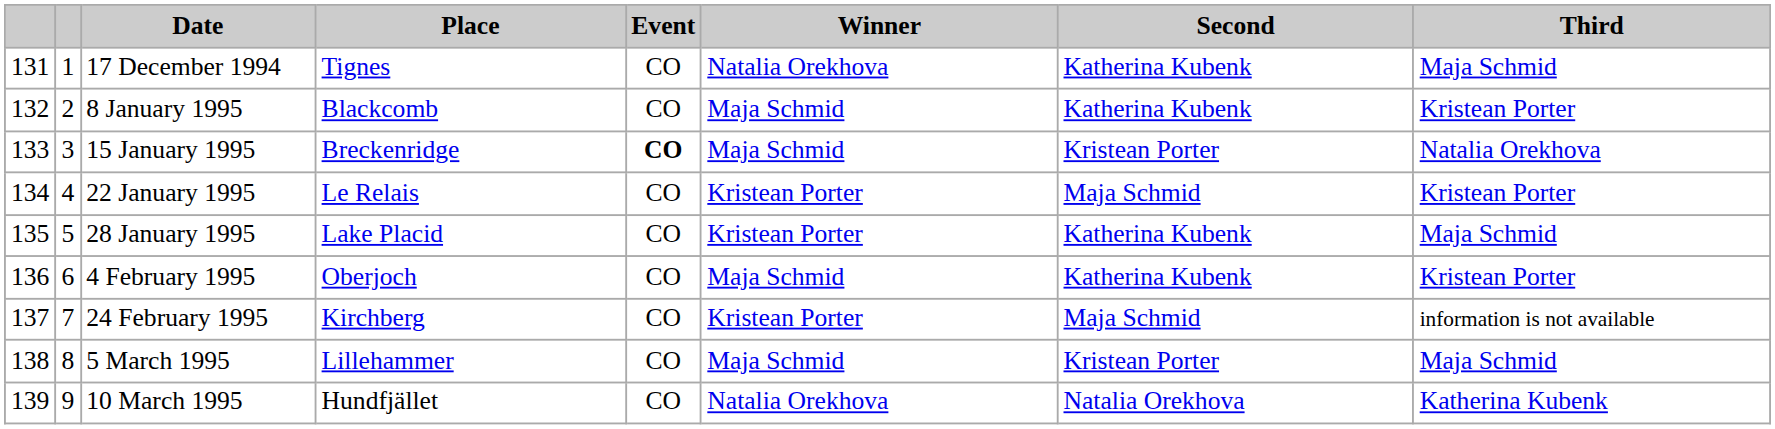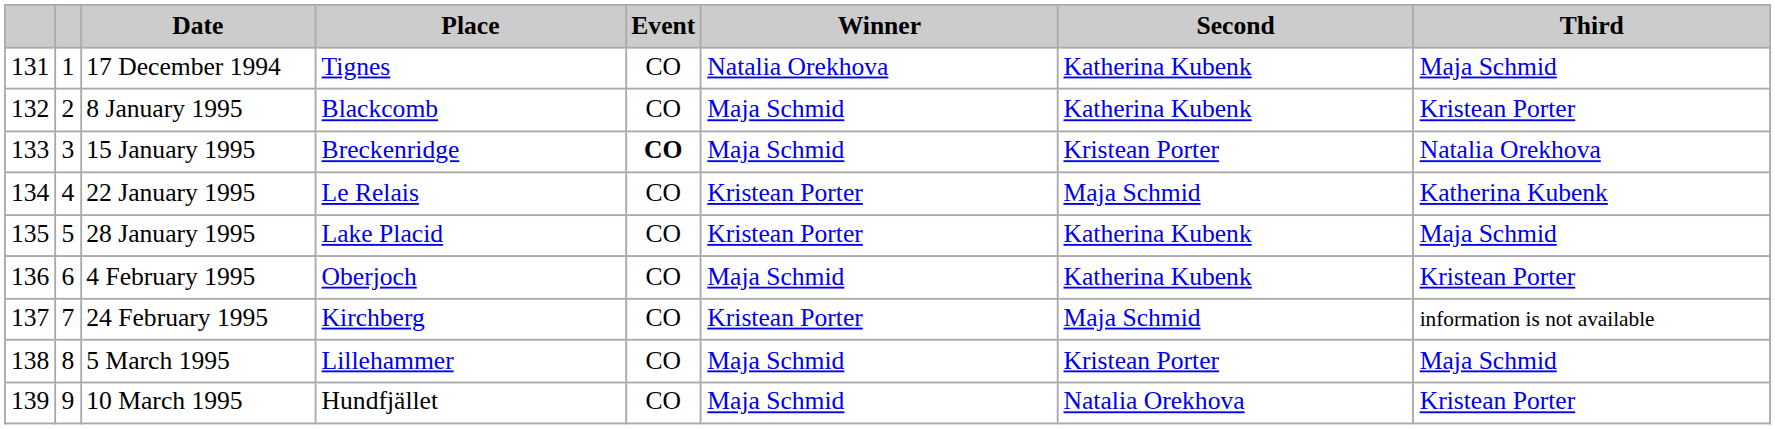22 January 1995 | Third: Kristean Porter -> Katherina Kubenk
10 March 1995 | Winner: Natalia Orekhova -> Maja Schmid
10 March 1995 | Third: Katherina Kubenk -> Kristean Porter
